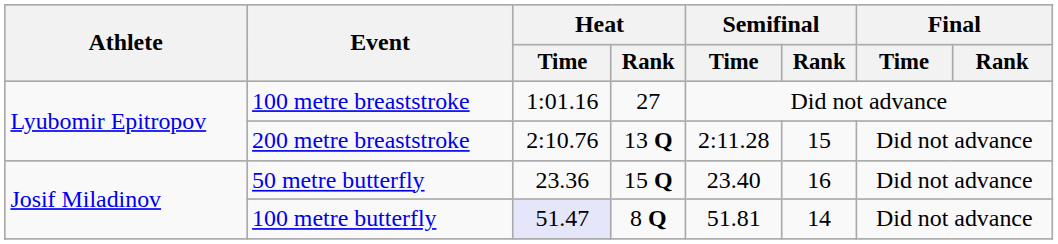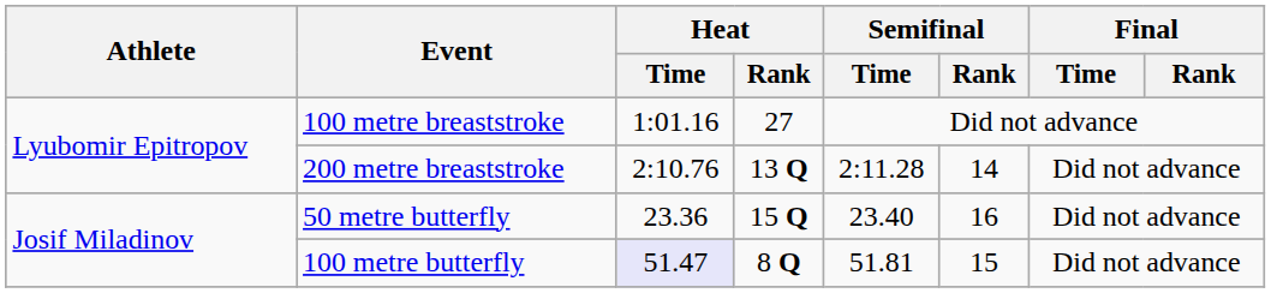200 metre breaststroke | Semifinal / Rank: 15 -> 14
100 metre butterfly | Semifinal / Rank: 14 -> 15
